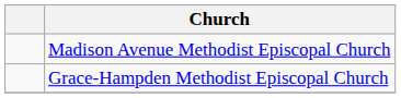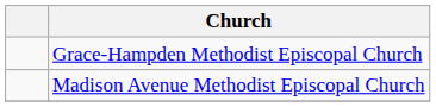rows swapped: Grace-Hampden Methodist Episcopal Church <-> Madison Avenue Methodist Episcopal Church
